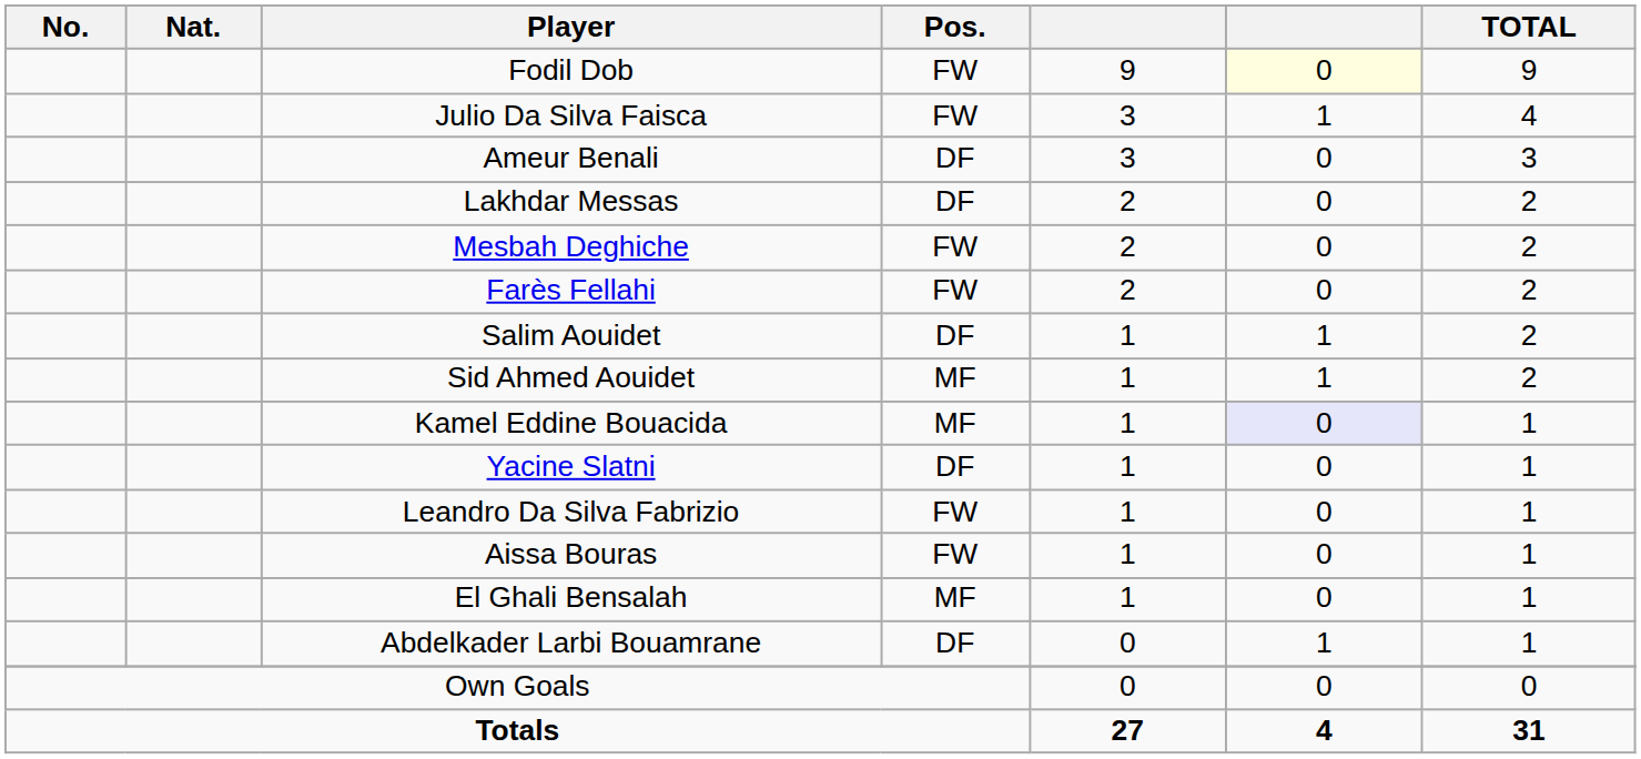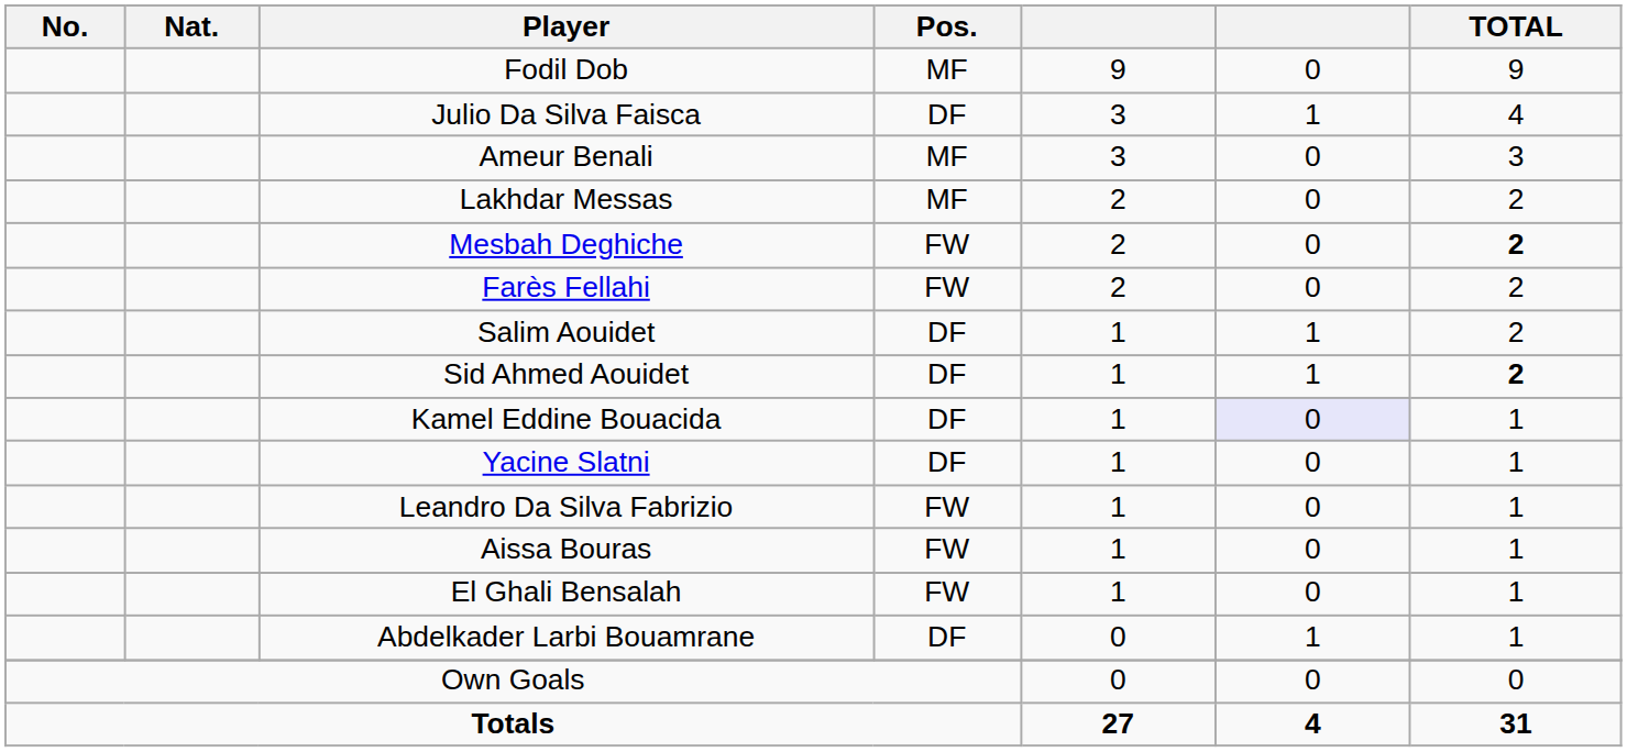Fodil Dob | Pos.: FW -> MF
Fodil Dob | column 6: lightyellow background -> no background
Julio Da Silva Faisca | Pos.: FW -> DF
Ameur Benali | Pos.: DF -> MF
Lakhdar Messas | Pos.: DF -> MF
Mesbah Deghiche | TOTAL: normal -> bold
Sid Ahmed Aouidet | Pos.: MF -> DF
Sid Ahmed Aouidet | TOTAL: normal -> bold
Kamel Eddine Bouacida | Pos.: MF -> DF
El Ghali Bensalah | Pos.: MF -> FW
